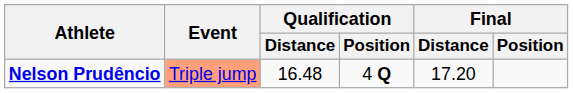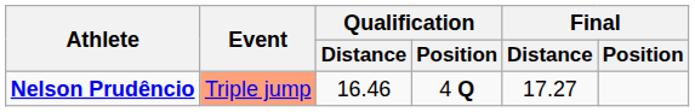Nelson Prudêncio | Qualification / Distance: 16.48 -> 16.46
Nelson Prudêncio | Final / Distance: 17.20 -> 17.27
